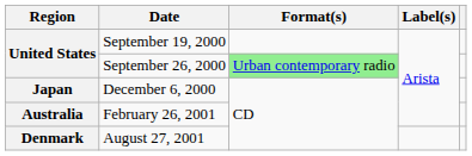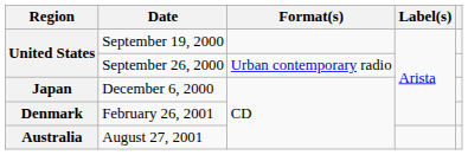September 26, 2000 | Format(s): lightgreen background -> no background
February 26, 2001 | Region: Australia -> Denmark
August 27, 2001 | Region: Denmark -> Australia
